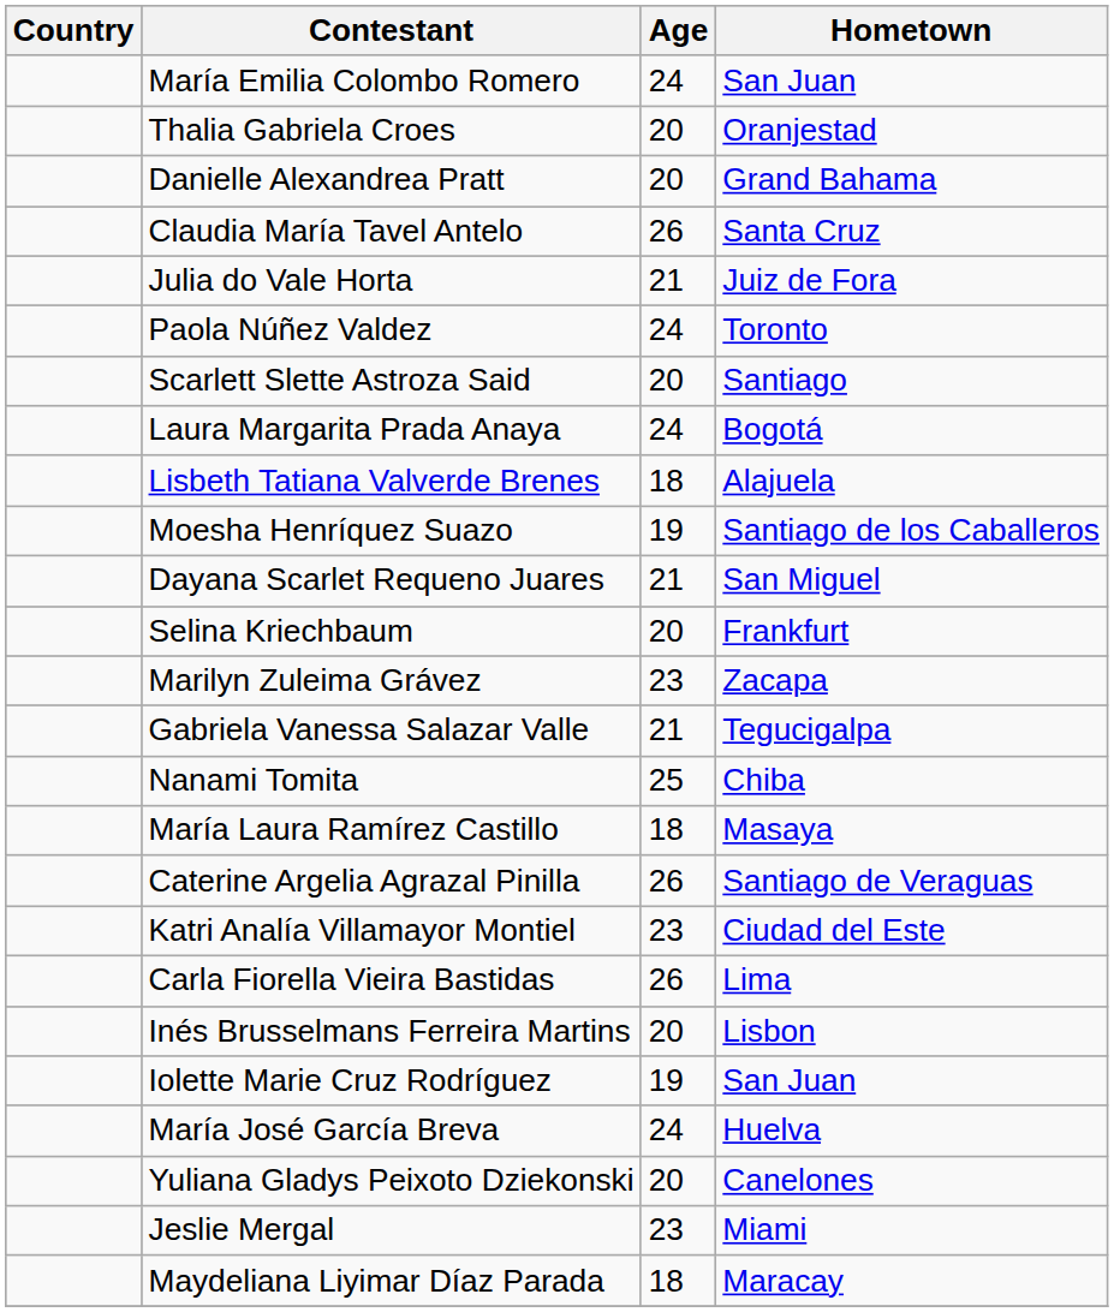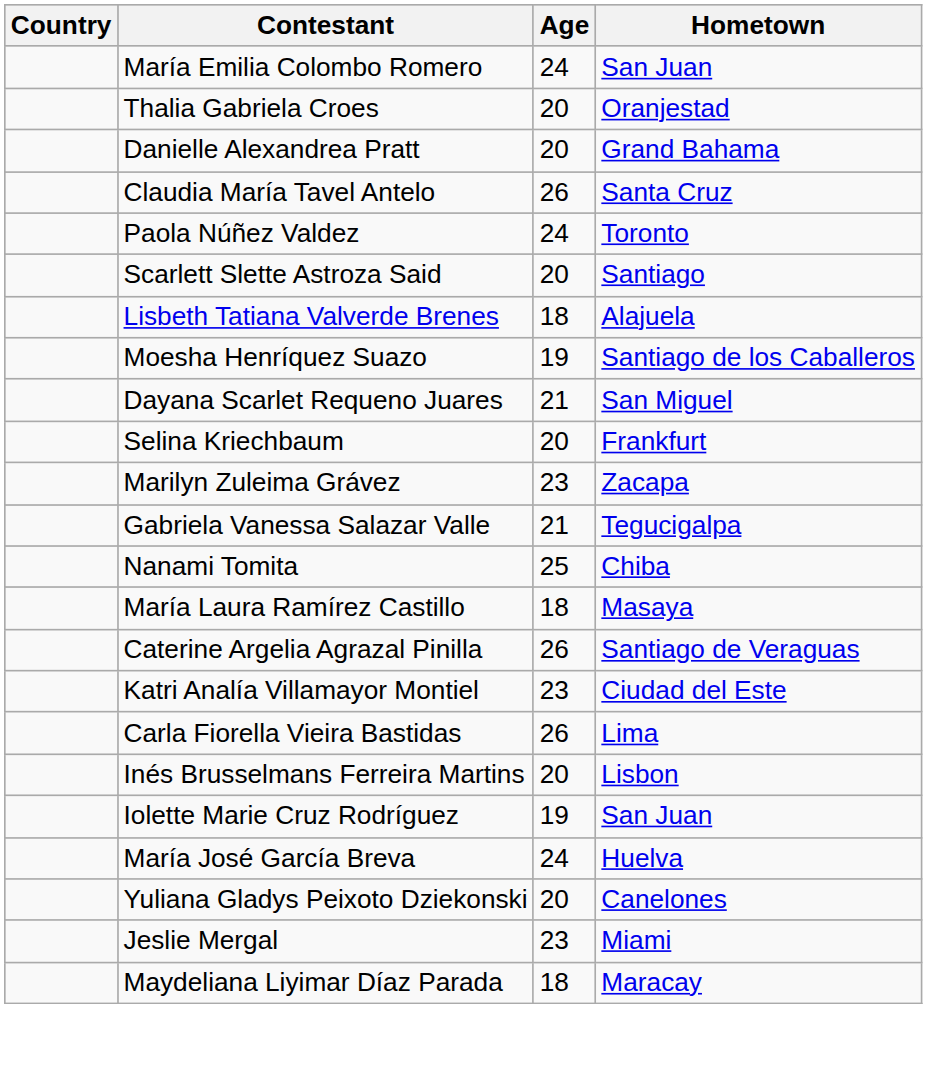- row: Julia do Vale Horta | 21 | Juiz de Fora
- row: Laura Margarita Prada Anaya | 24 | Bogotá
